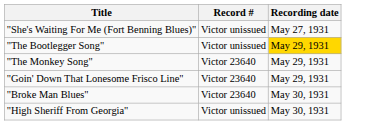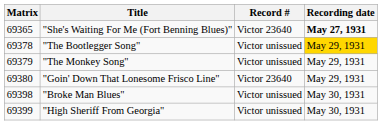+ column: Matrix | 69365 | 69378 | 69379 | 69380 | 69398 | 69399
"She's Waiting For Me (Fort Benning Blues)" | Record #: Victor unissued -> Victor 23640
"She's Waiting For Me (Fort Benning Blues)" | Recording date: normal -> bold
"The Monkey Song" | Record #: Victor 23640 -> Victor unissued
"Broke Man Blues" | Record #: Victor 23640 -> Victor unissued
